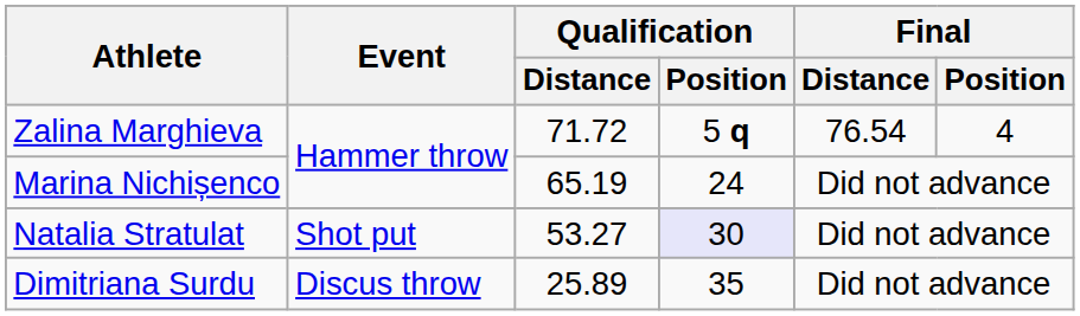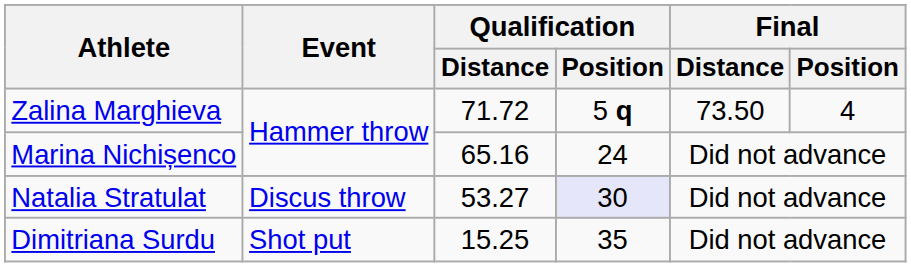Zalina Marghieva | Final / Distance: 76.54 -> 73.50
Marina Nichișenco | Qualification / Distance: 65.19 -> 65.16
Natalia Stratulat | Event: Shot put -> Discus throw
Dimitriana Surdu | Event: Discus throw -> Shot put
Dimitriana Surdu | Qualification / Distance: 25.89 -> 15.25
